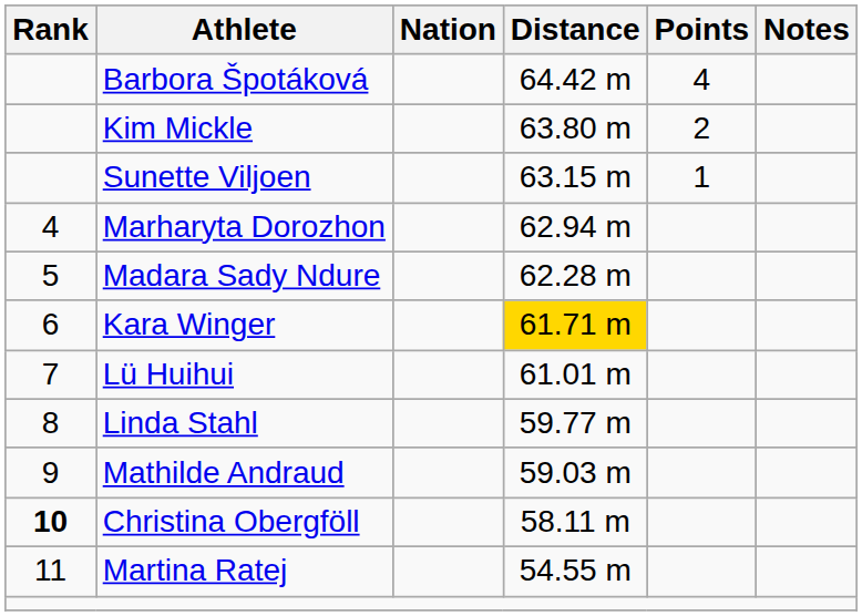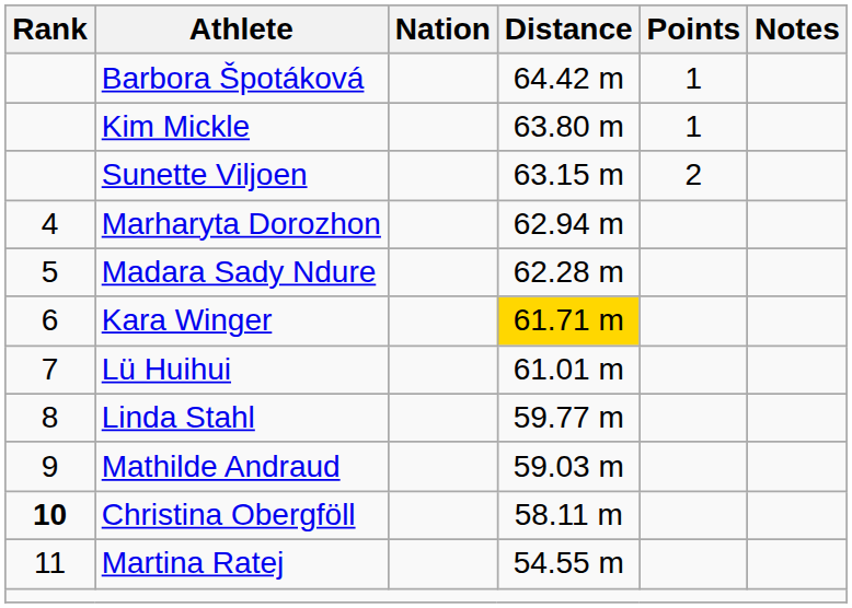Barbora Špotáková | Points: 4 -> 1
Kim Mickle | Points: 2 -> 1
Sunette Viljoen | Points: 1 -> 2
